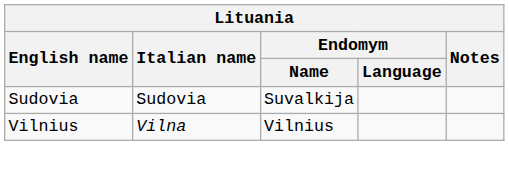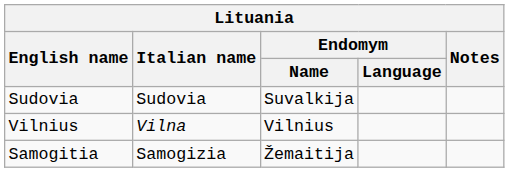+ row: Samogitia | Samogizia | Žemaitija
